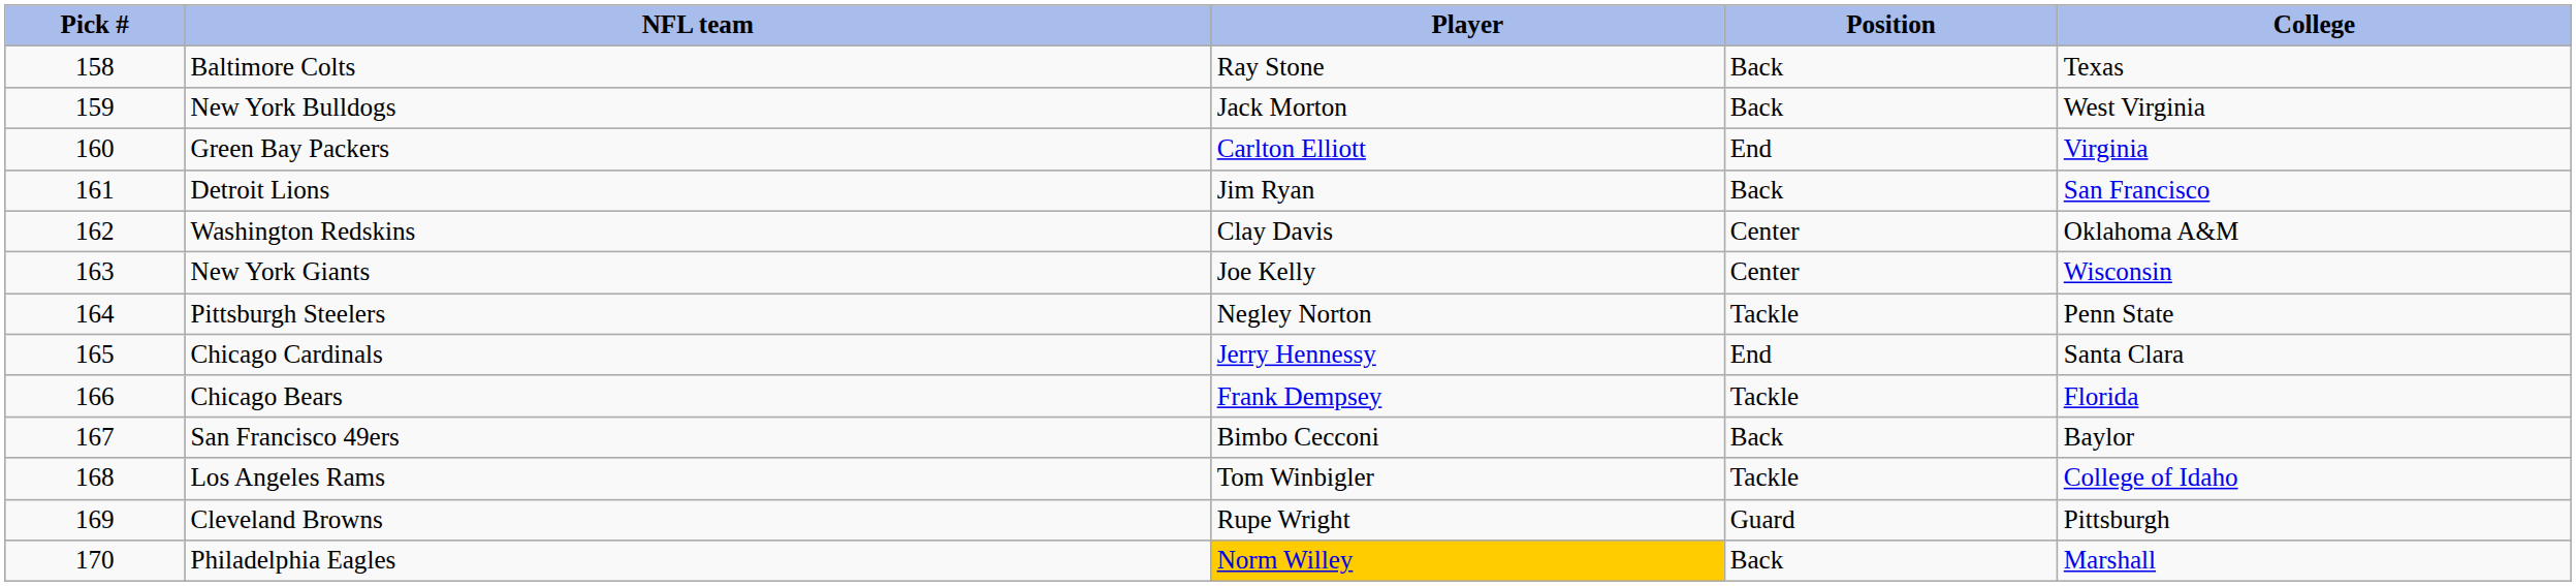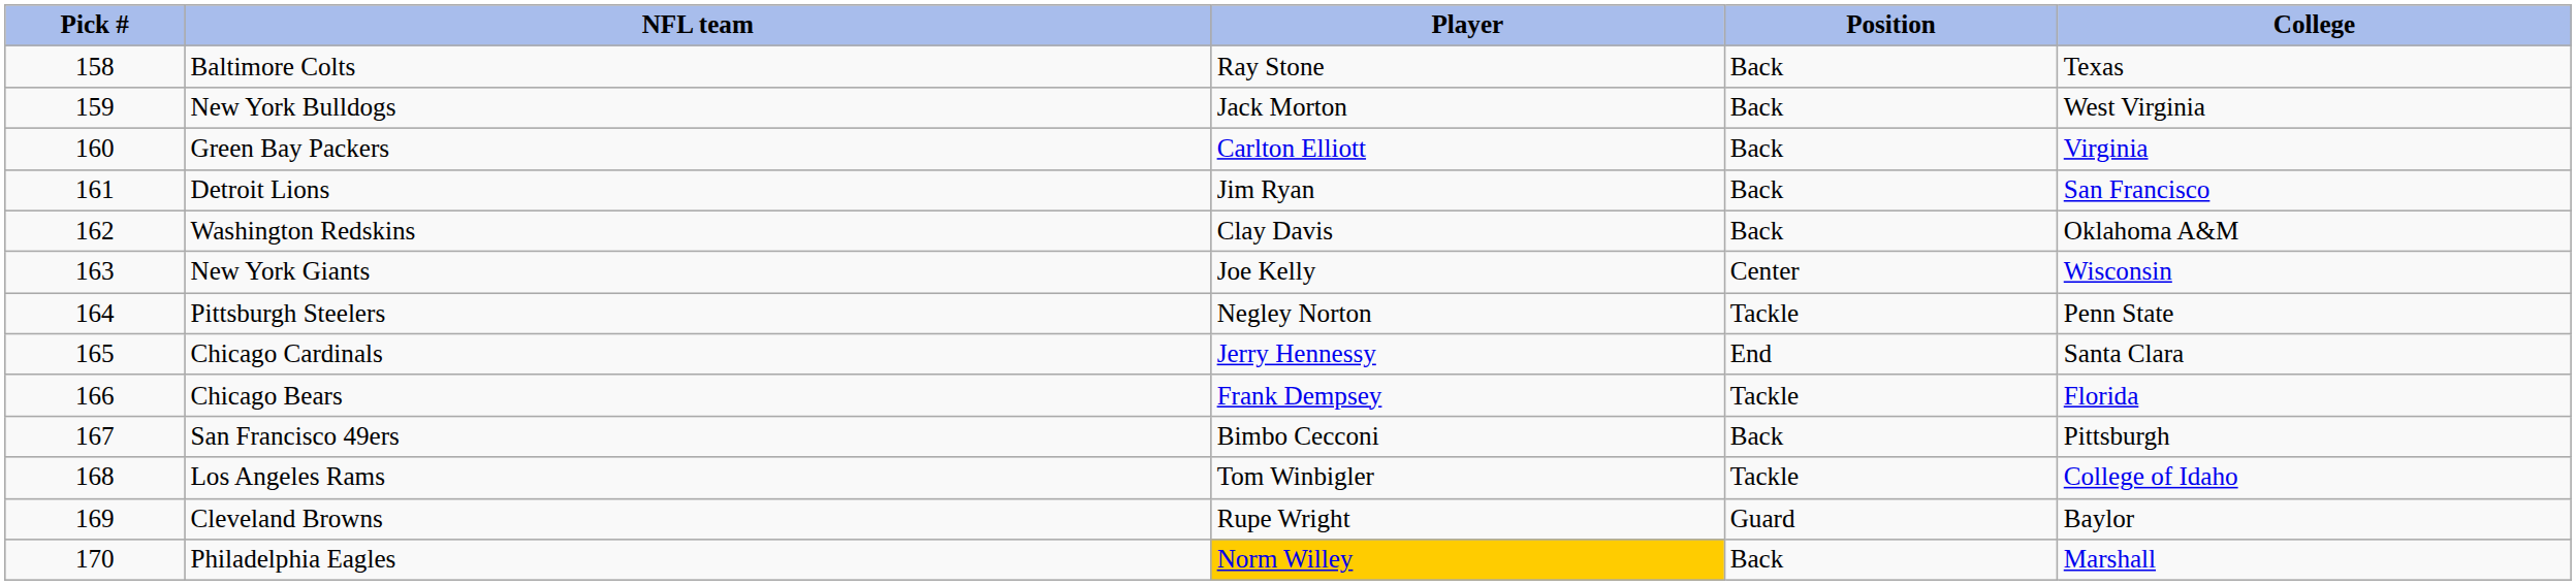Green Bay Packers | Position: End -> Back
Washington Redskins | Position: Center -> Back
San Francisco 49ers | College: Baylor -> Pittsburgh
Cleveland Browns | College: Pittsburgh -> Baylor
